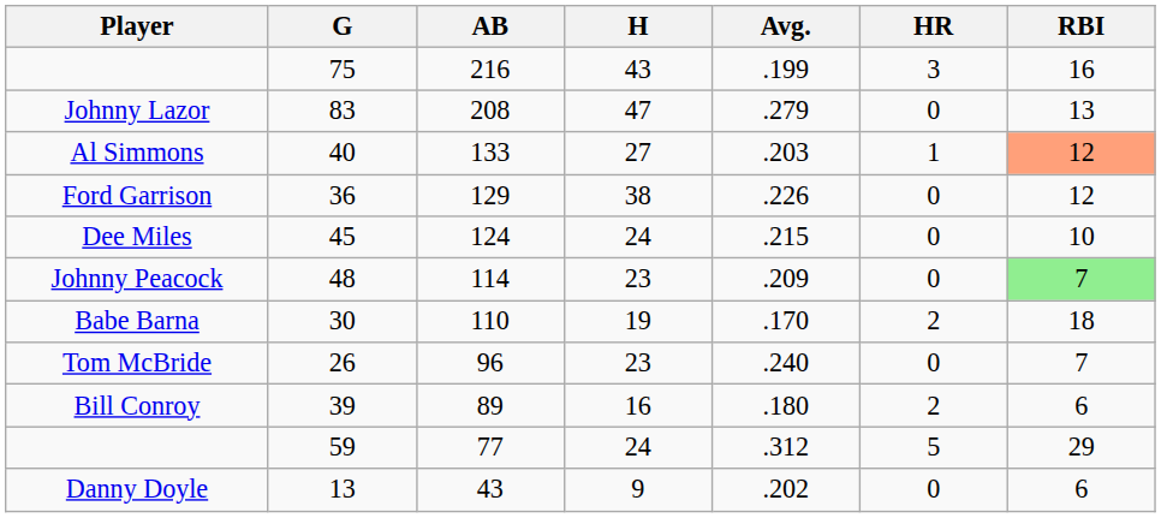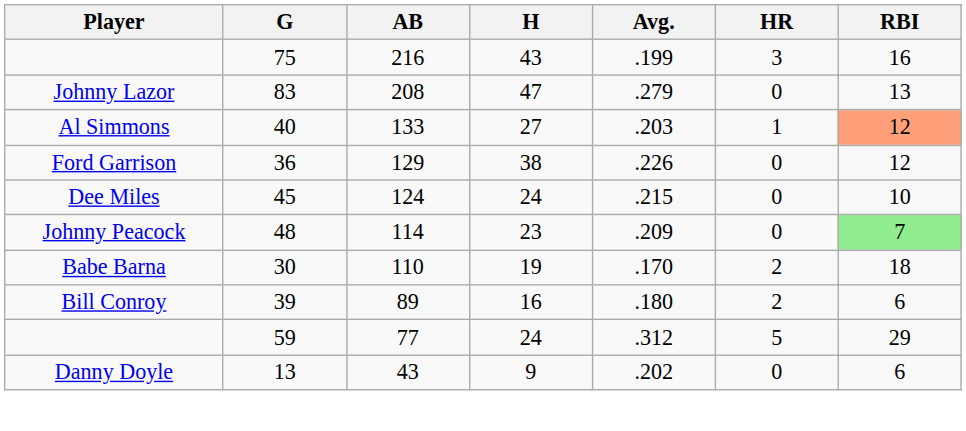- row: Tom McBride | 26 | 96 | 23 | .240 | 0 | 7
